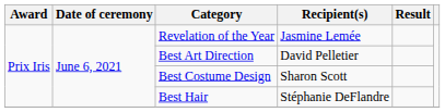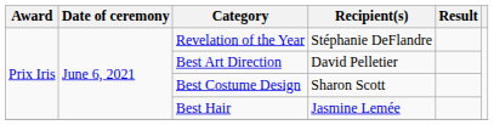Revelation of the Year | Recipient(s): Jasmine Lemée -> Stéphanie DeFlandre
Best Hair | Recipient(s): Stéphanie DeFlandre -> Jasmine Lemée
